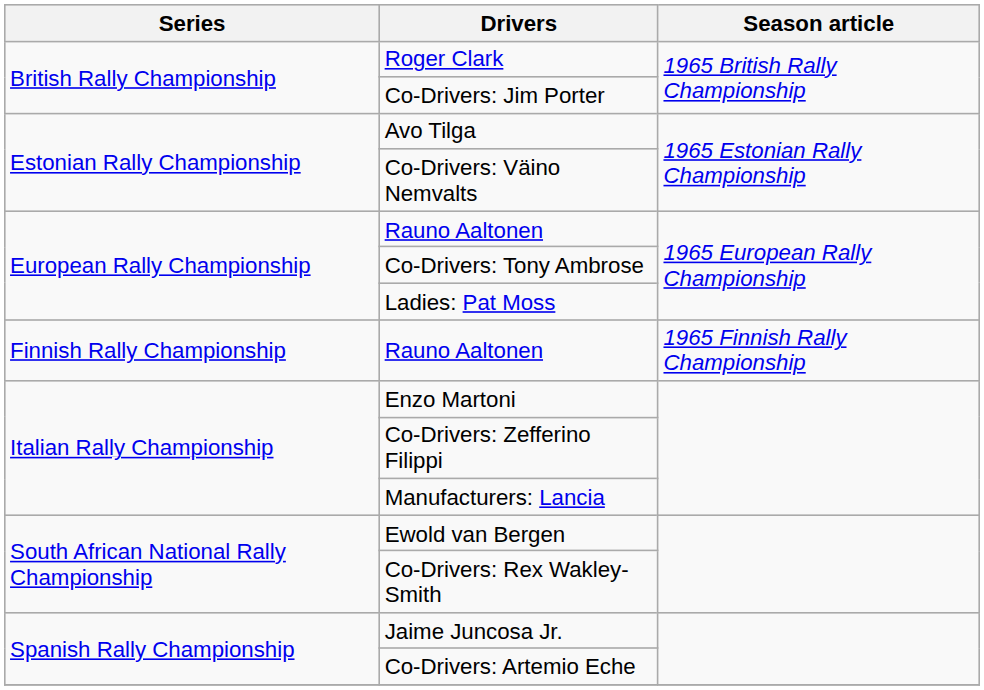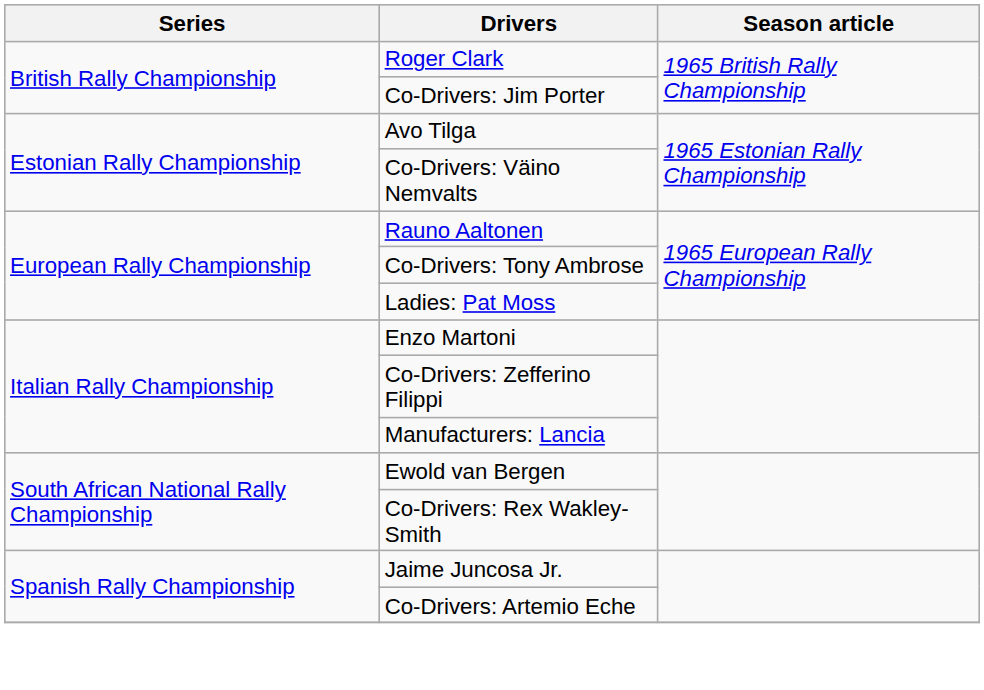- row: Finnish Rally Championship | Rauno Aaltonen | 1965 Finnish Rally Championship
